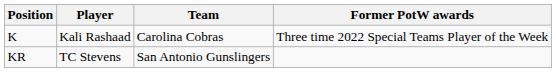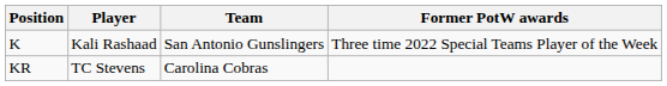K | Team: Carolina Cobras -> San Antonio Gunslingers
KR | Team: San Antonio Gunslingers -> Carolina Cobras
